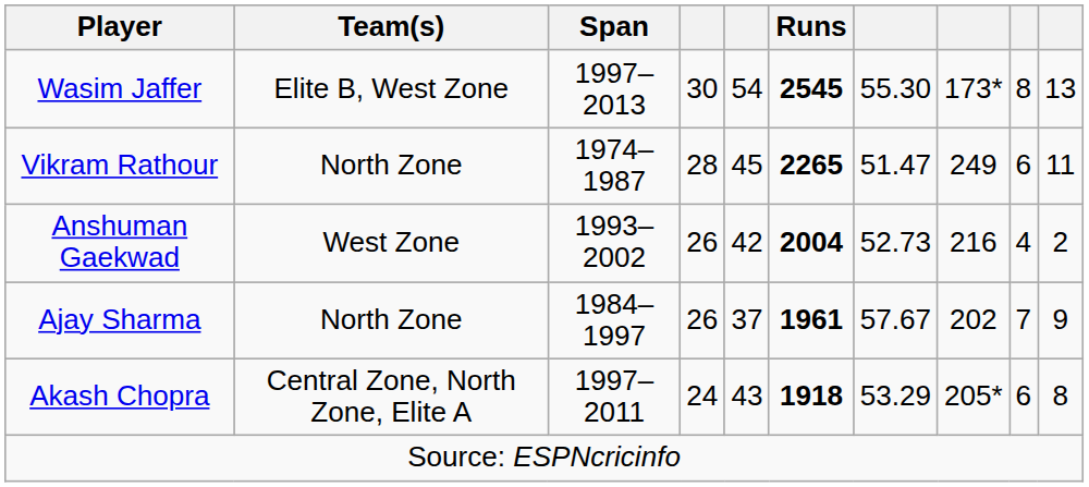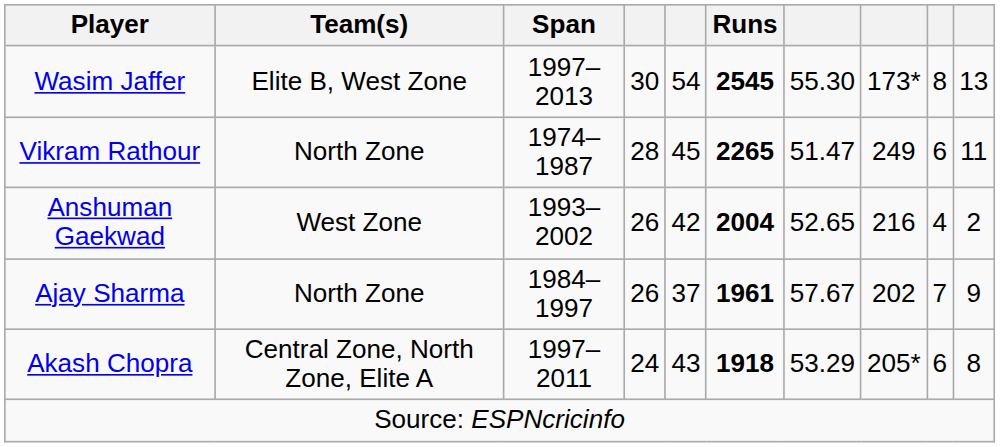Anshuman Gaekwad | column 7: 52.73 -> 52.65
